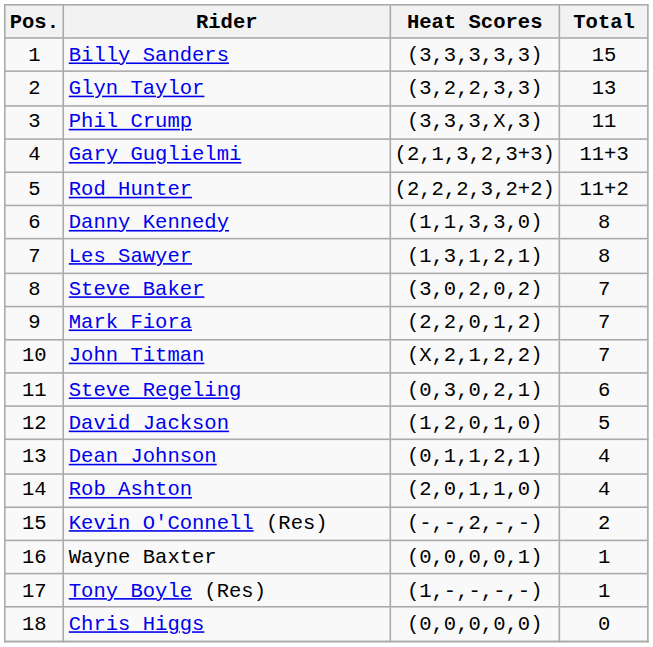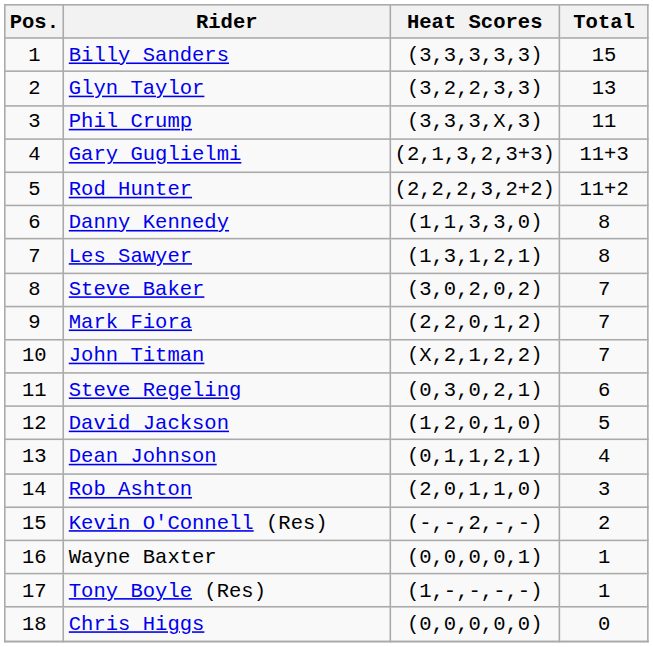Rob Ashton | Total: 4 -> 3
